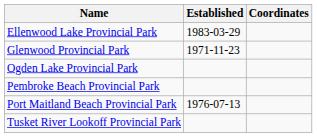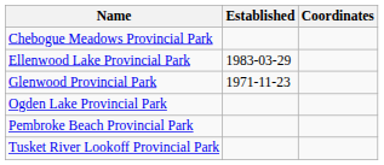+ row: Chebogue Meadows Provincial Park
- row: Port Maitland Beach Provincial Park | 1976-07-13
